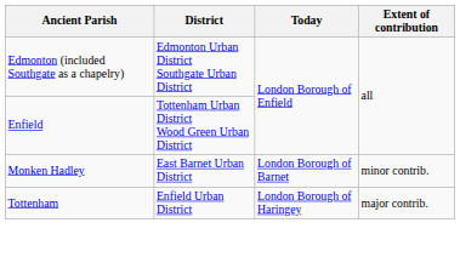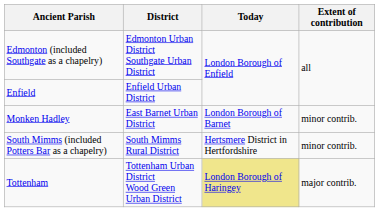Enfield | District: Tottenham Urban District Wood Green Urban District -> Enfield Urban District
+ row: South Mimms (included Potters Bar as a chapelry) | South Mimms Rural District | Hertsmere District in Hertfordshire | minor contrib.
Tottenham | District: Enfield Urban District -> Tottenham Urban District Wood Green Urban District
Tottenham | Today: no background -> khaki background
